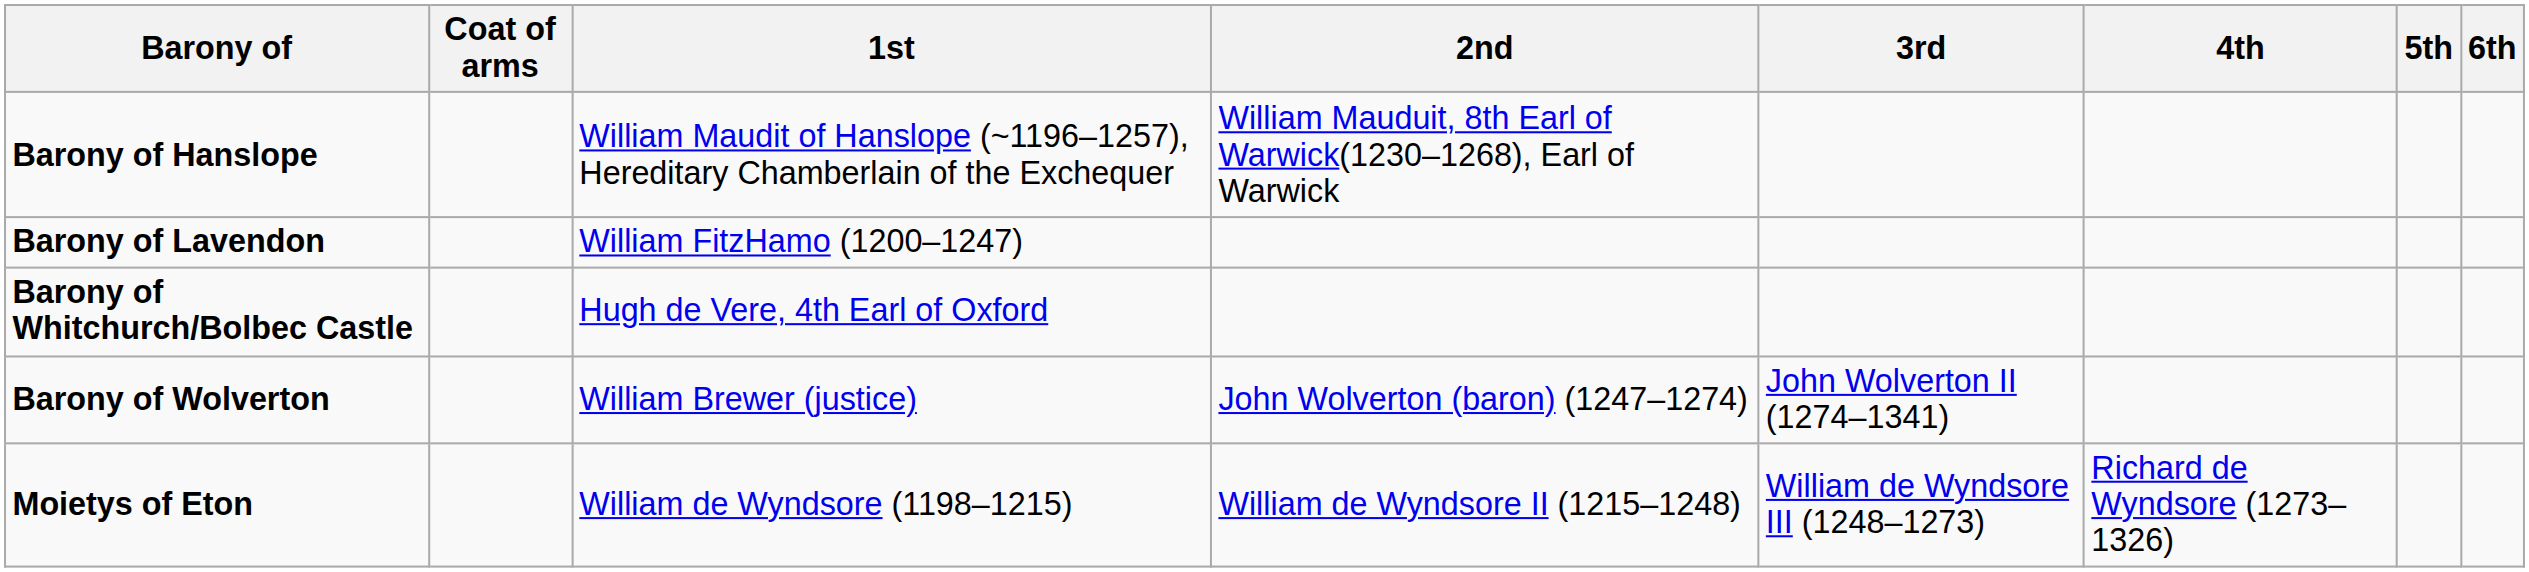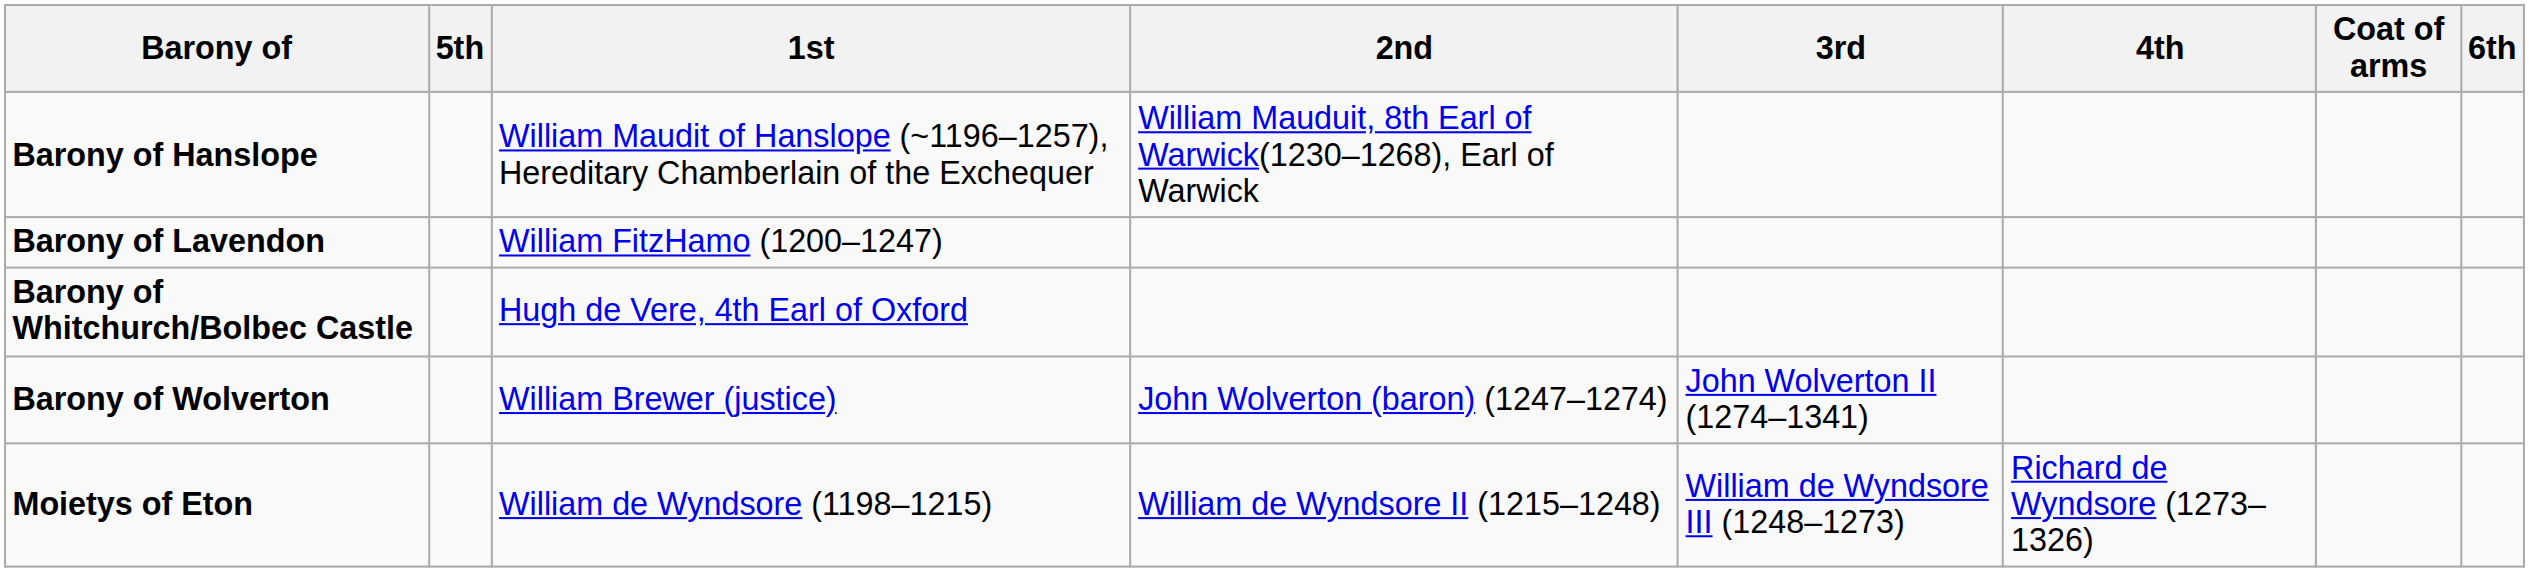columns swapped: Coat of arms <-> 5th
